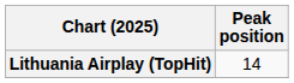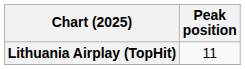Lithuania Airplay (TopHit) | Peak position: 14 -> 11
